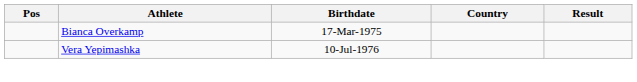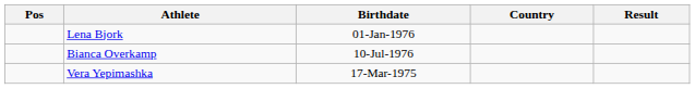+ row: Lena Bjork | 01-Jan-1976
Bianca Overkamp | Birthdate: 17-Mar-1975 -> 10-Jul-1976
Vera Yepimashka | Birthdate: 10-Jul-1976 -> 17-Mar-1975
